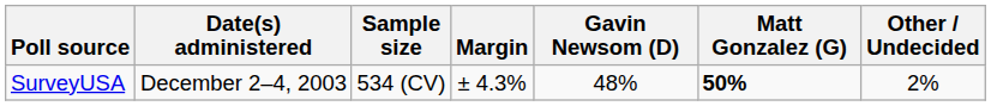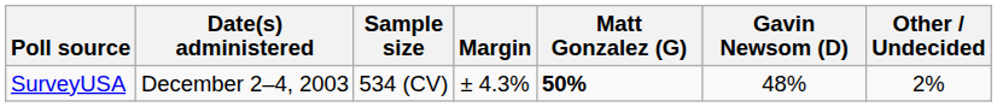columns swapped: Matt Gonzalez (G) <-> Gavin Newsom (D)
